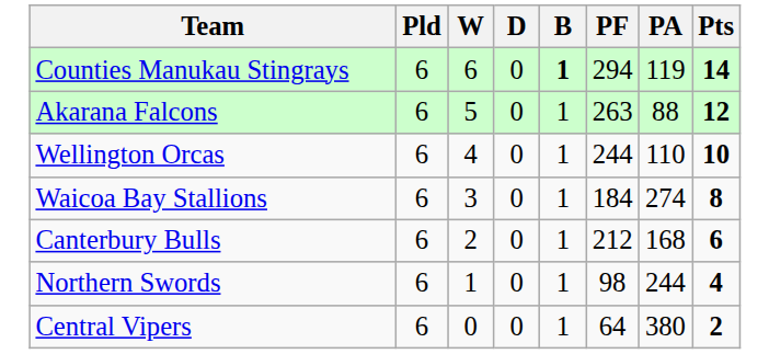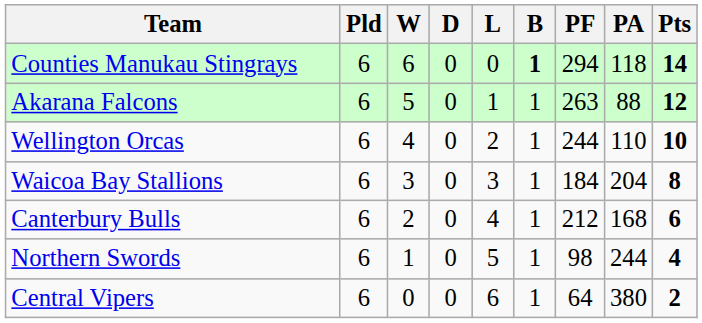+ column: L | 0 | 1 | 2 | 3 | 4 | 5 | 6
Counties Manukau Stingrays | PA: 119 -> 118
Waicoa Bay Stallions | PA: 274 -> 204
